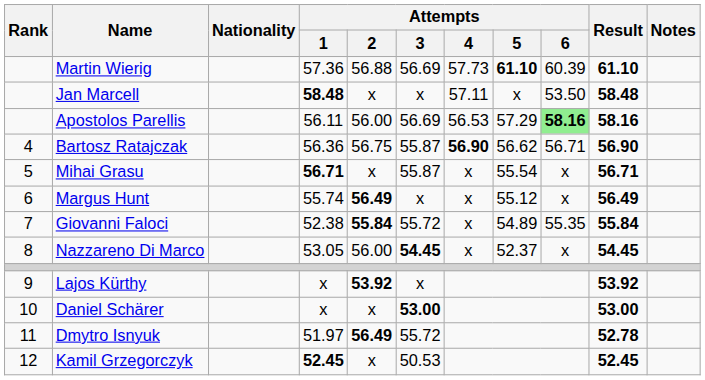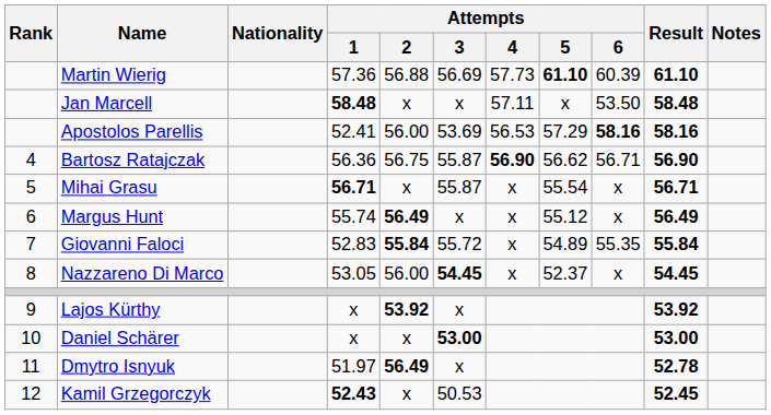Apostolos Parellis | Attempts / 1: 56.11 -> 52.41
Apostolos Parellis | Attempts / 3: 56.69 -> 53.69
Apostolos Parellis | Attempts / 6: lightgreen background -> no background
Giovanni Faloci | Attempts / 1: 52.38 -> 52.83
Dmytro Isnyuk | Attempts / 3: 55.72 -> x
Kamil Grzegorczyk | Attempts / 1: 52.45 -> 52.43
